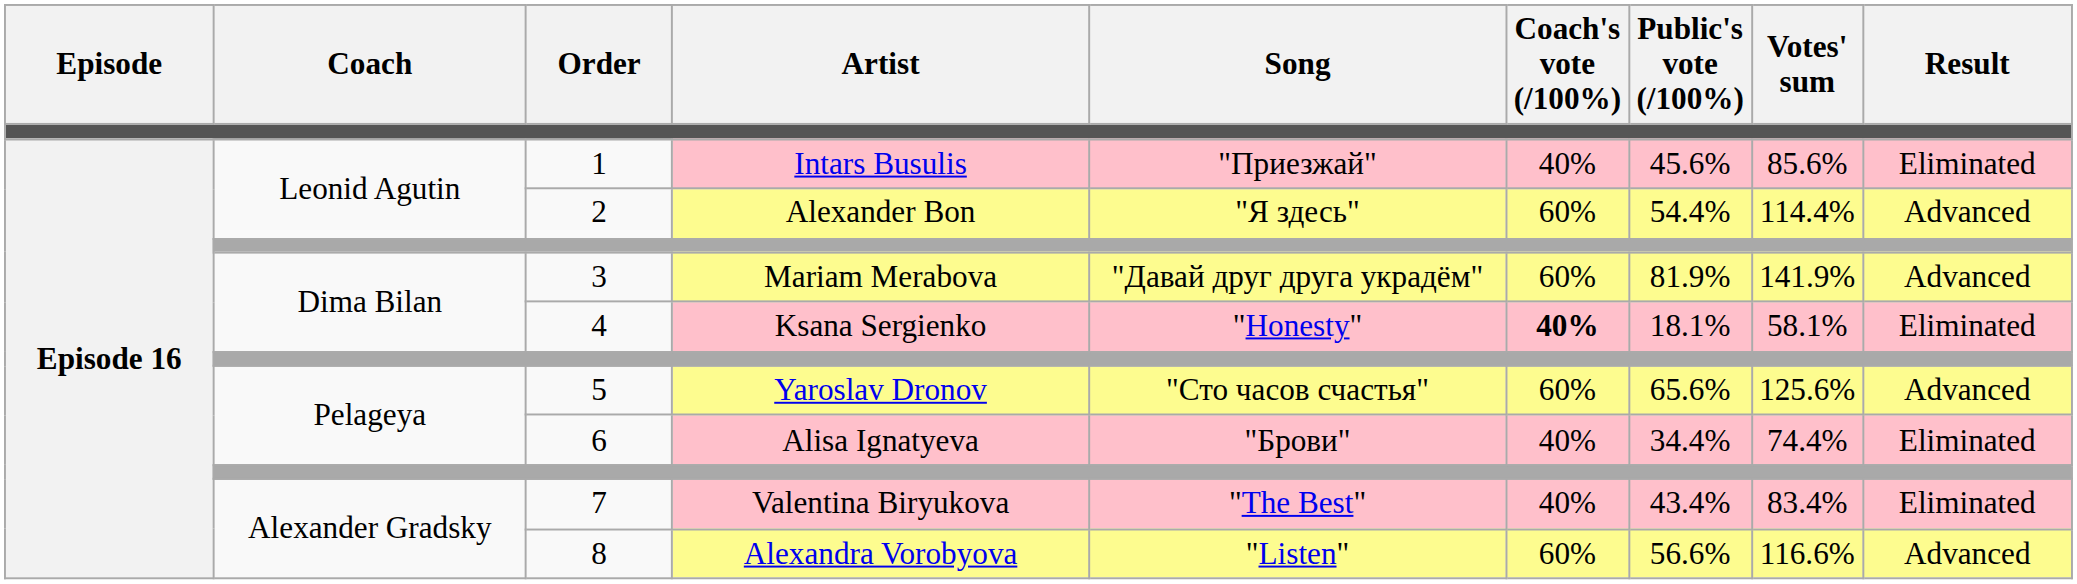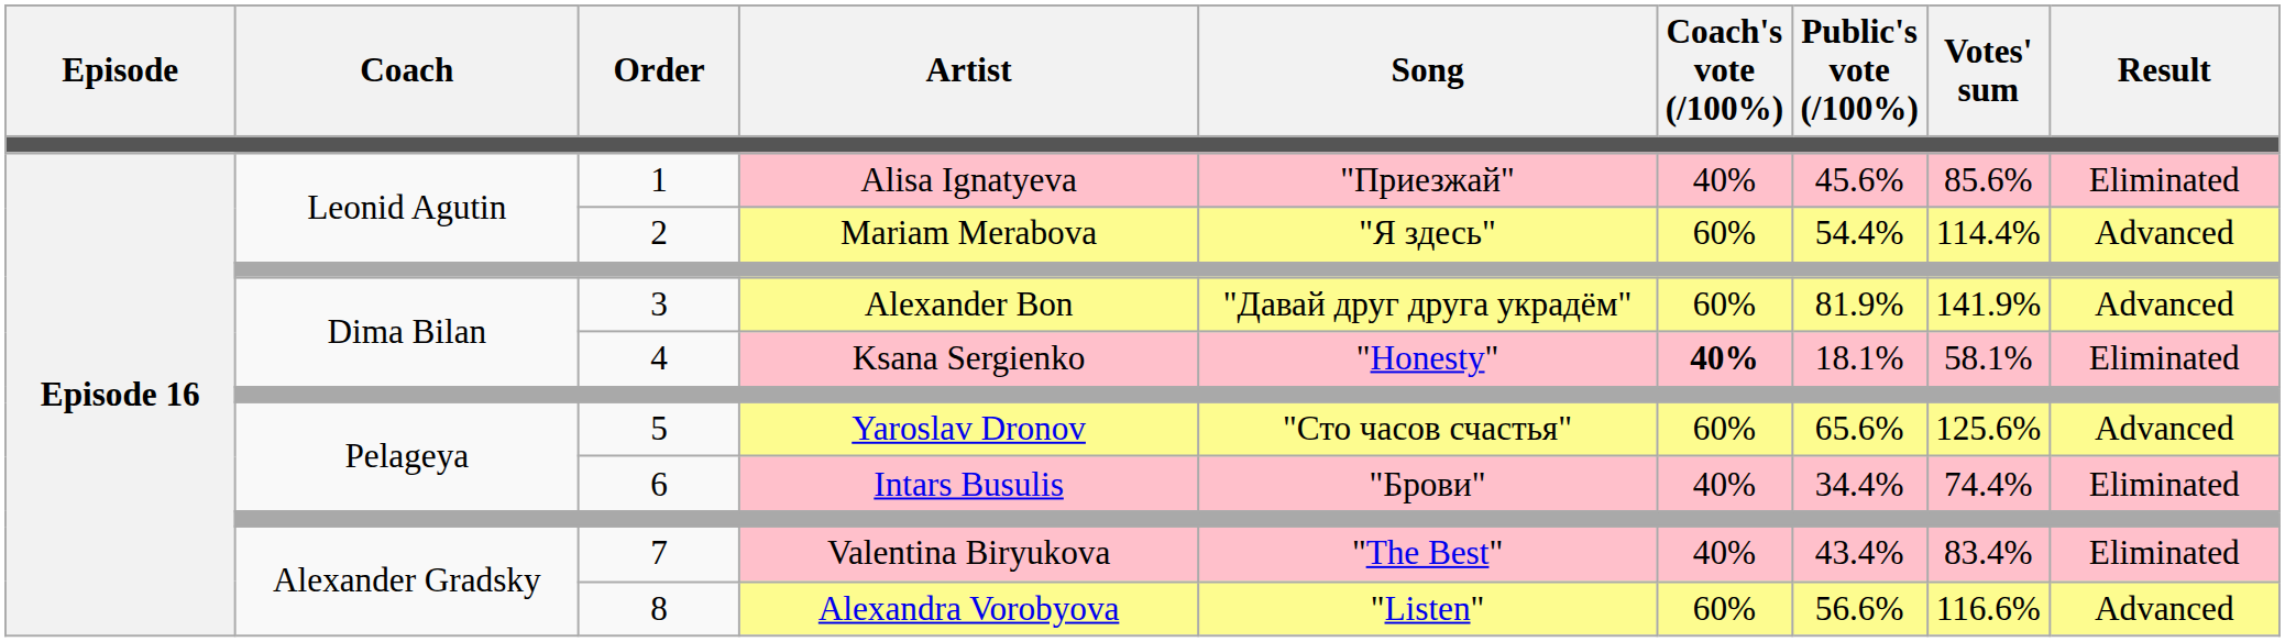1 | Artist: Intars Busulis -> Alisa Ignatyeva
2 | Artist: Alexander Bon -> Mariam Merabova
3 | Artist: Mariam Merabova -> Alexander Bon
6 | Artist: Alisa Ignatyeva -> Intars Busulis
